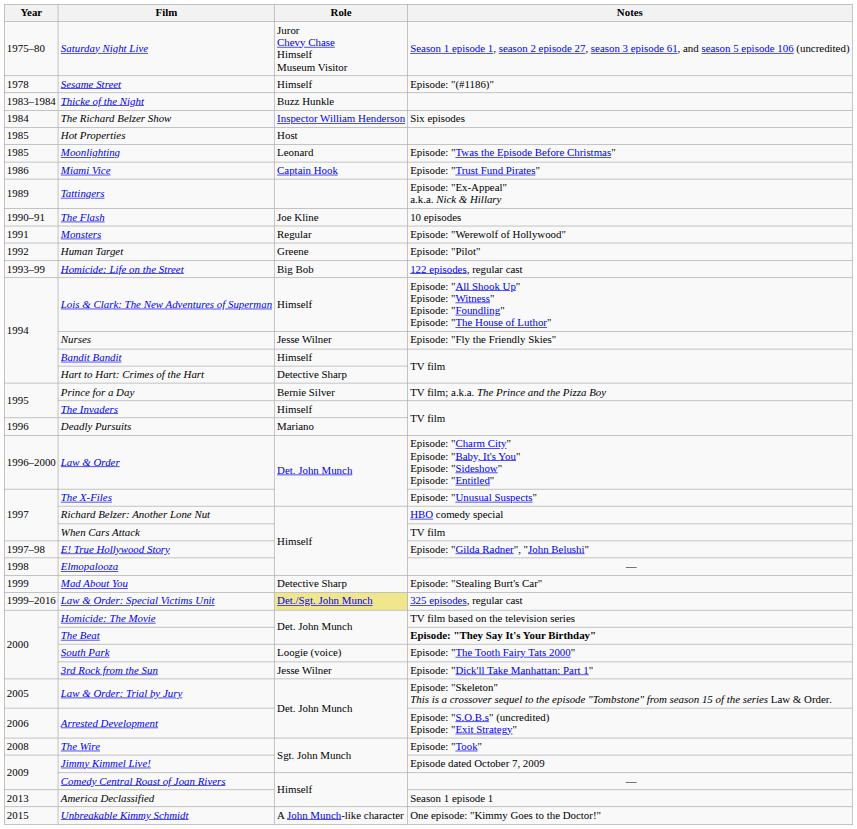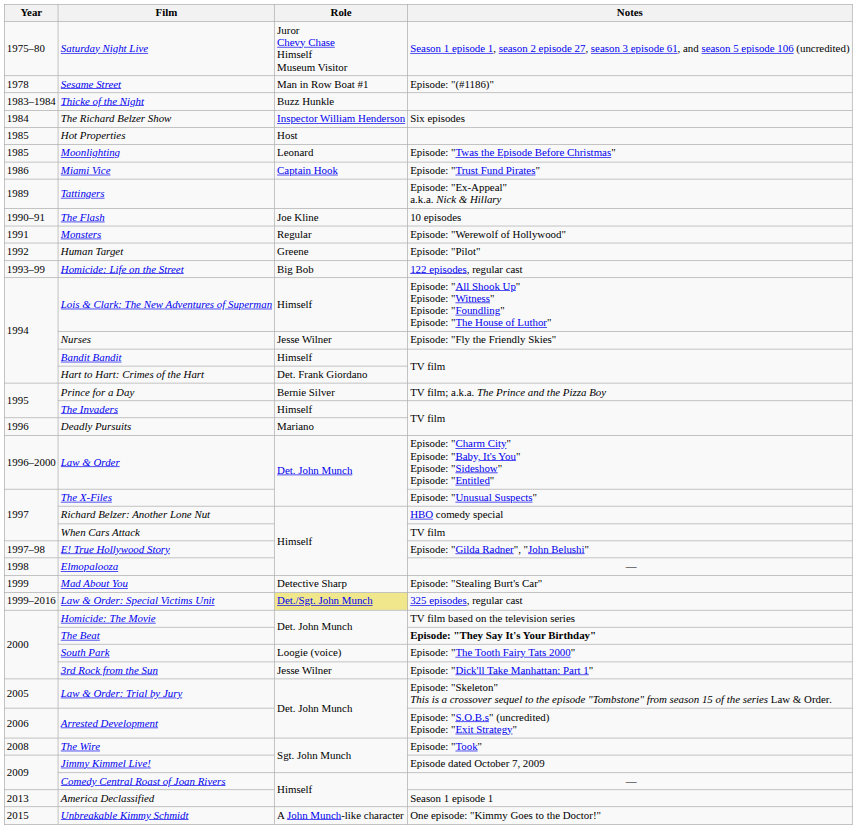Sesame Street | Role: Himself -> Man in Row Boat #1
Hart to Hart: Crimes of the Hart | Role: Detective Sharp -> Det. Frank Giordano
